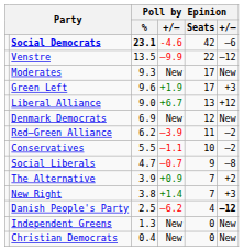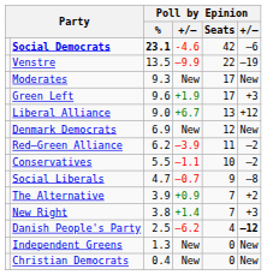Venstre | column 6: –12 -> –19
